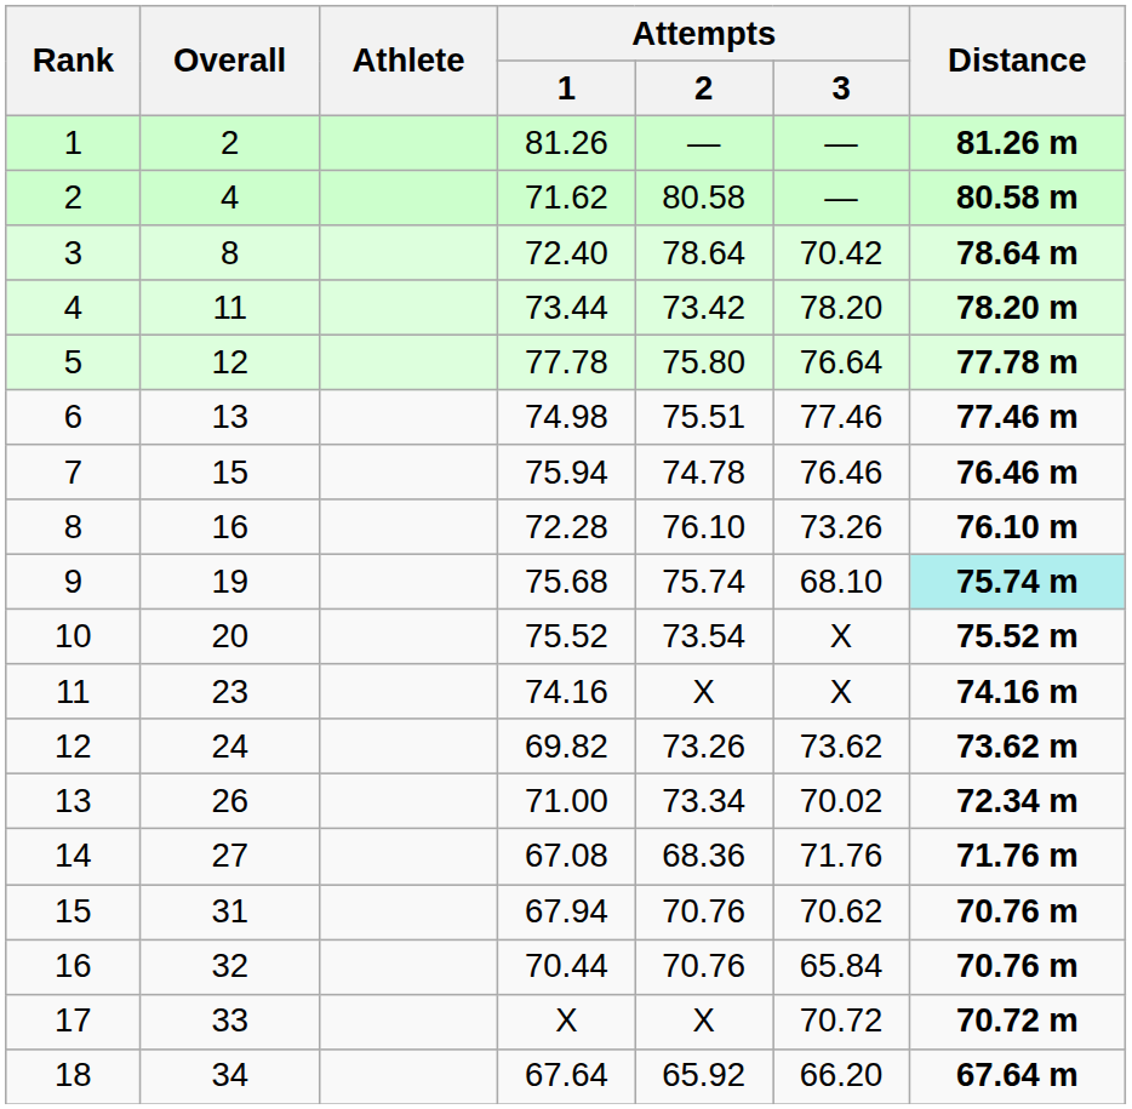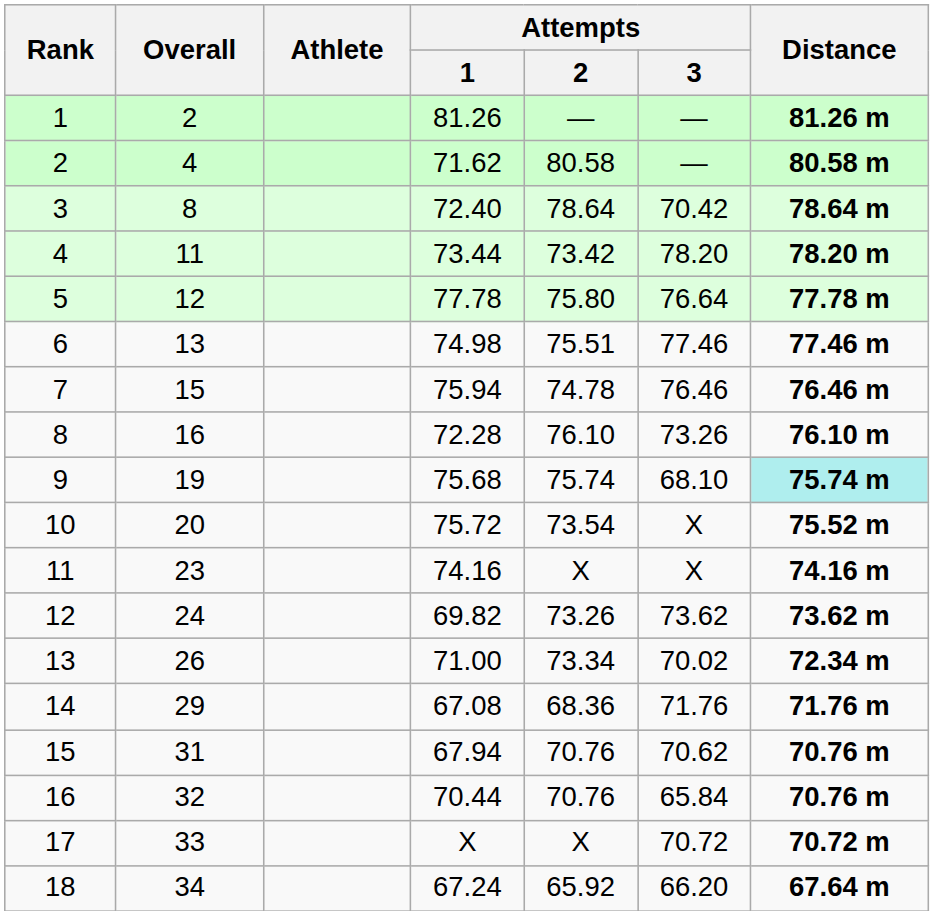10 | Attempts / 1: 75.52 -> 75.72
14 | Overall: 27 -> 29
18 | Attempts / 1: 67.64 -> 67.24
